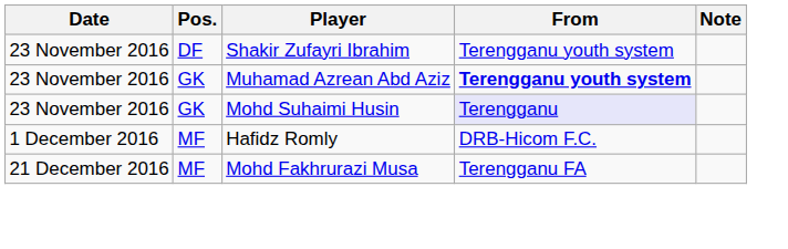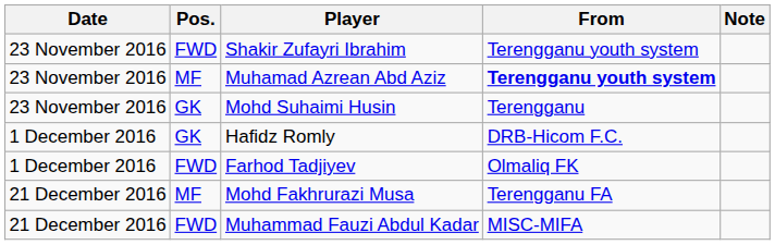Shakir Zufayri Ibrahim | Pos.: DF -> FWD
Muhamad Azrean Abd Aziz | Pos.: GK -> MF
Mohd Suhaimi Husin | From: lavender background -> no background
Hafidz Romly | Pos.: MF -> GK
+ row: 1 December 2016 | FWD | Farhod Tadjiyev | Olmaliq FK
+ row: 21 December 2016 | FWD | Muhammad Fauzi Abdul Kadar | MISC-MIFA
